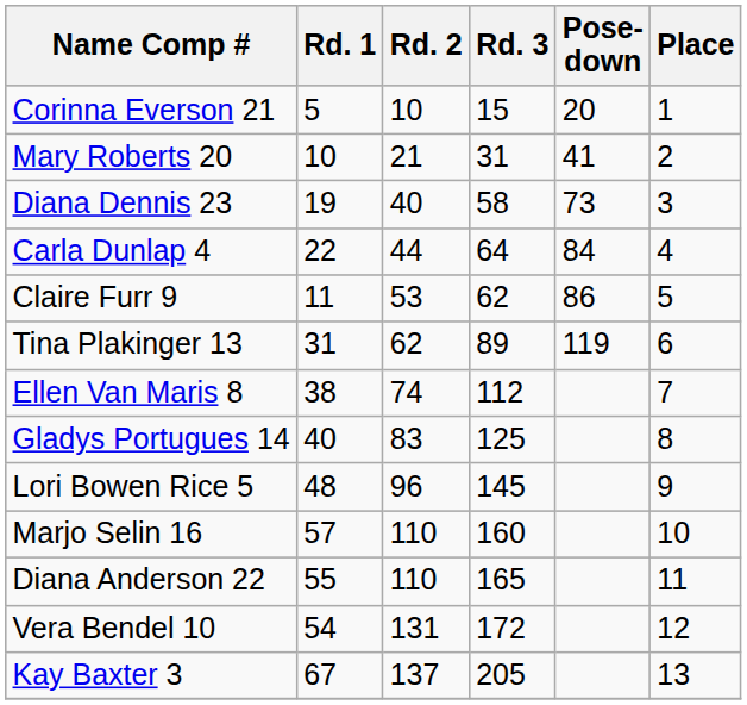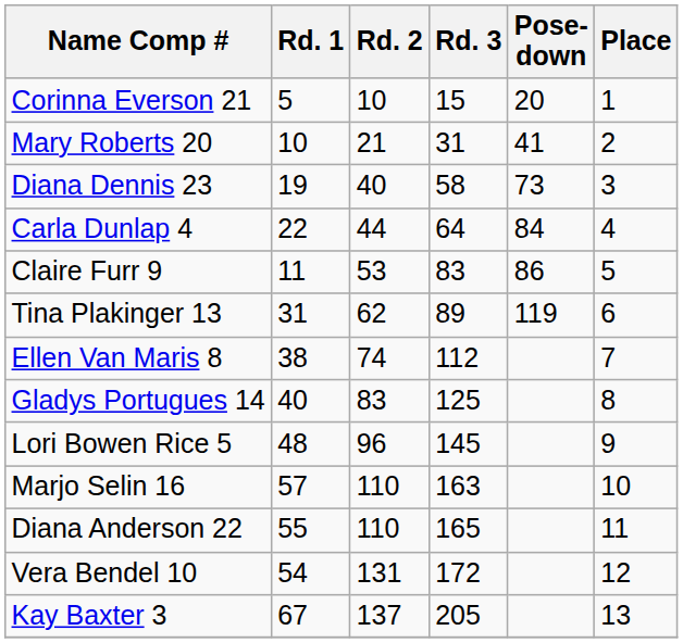Claire Furr 9 | Rd. 3: 62 -> 83
Marjo Selin 16 | Rd. 3: 160 -> 163
